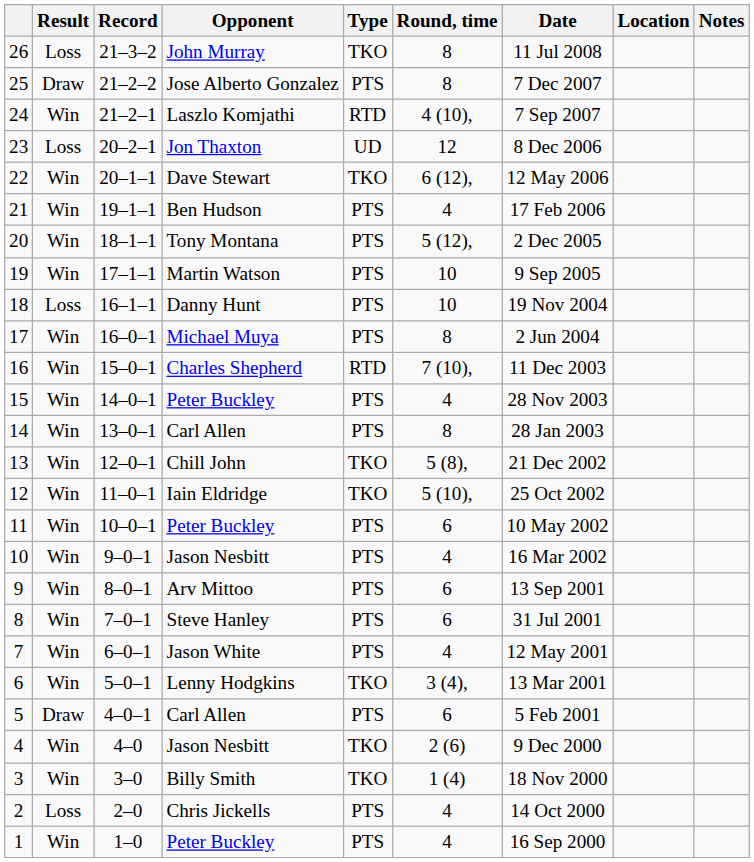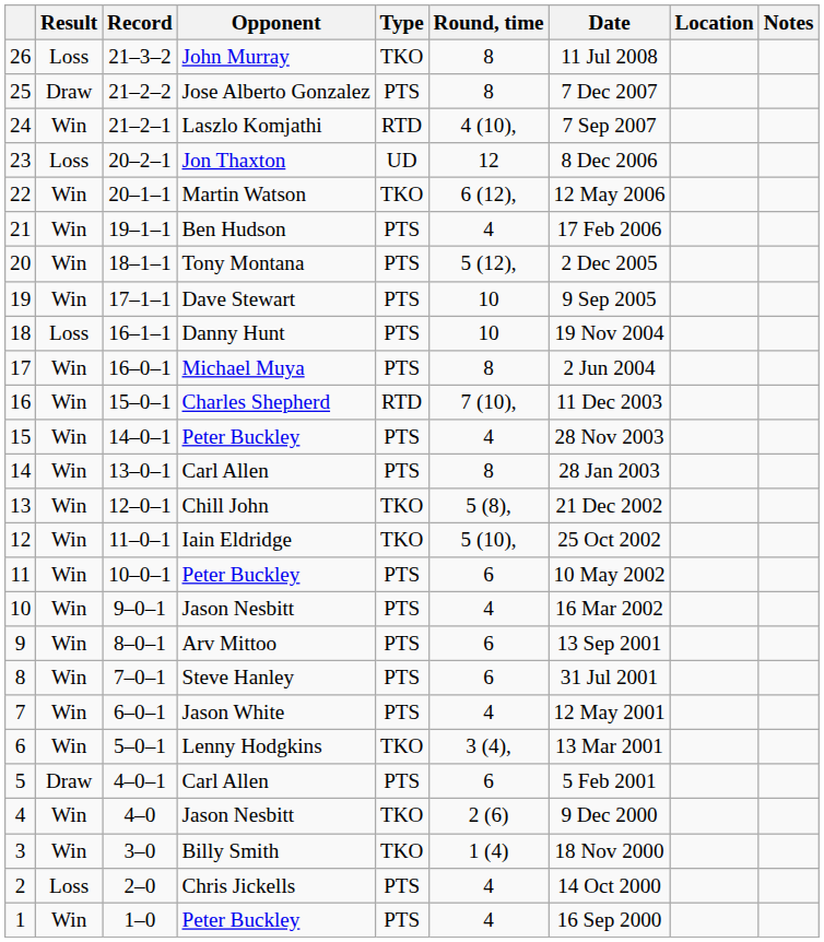22 | Opponent: Dave Stewart -> Martin Watson
19 | Opponent: Martin Watson -> Dave Stewart
